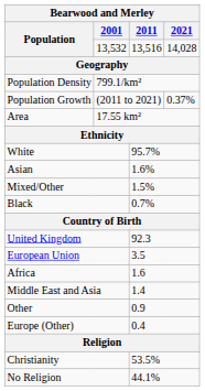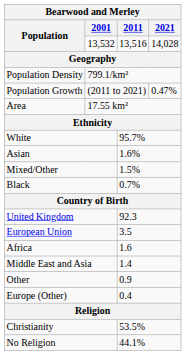Population Growth | 2021: 0.37% -> 0.47%
